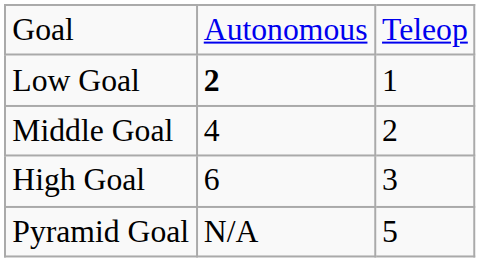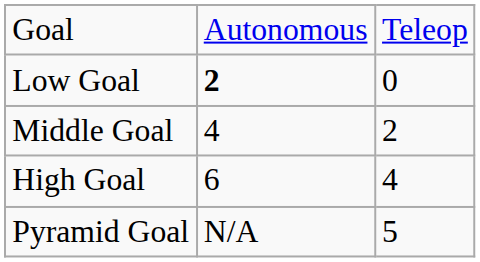Low Goal | column 3: 1 -> 0
High Goal | column 3: 3 -> 4
